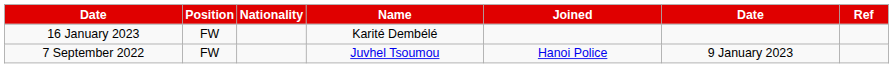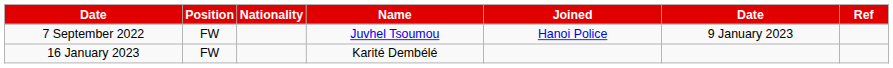rows swapped: 7 September 2022 <-> 16 January 2023
